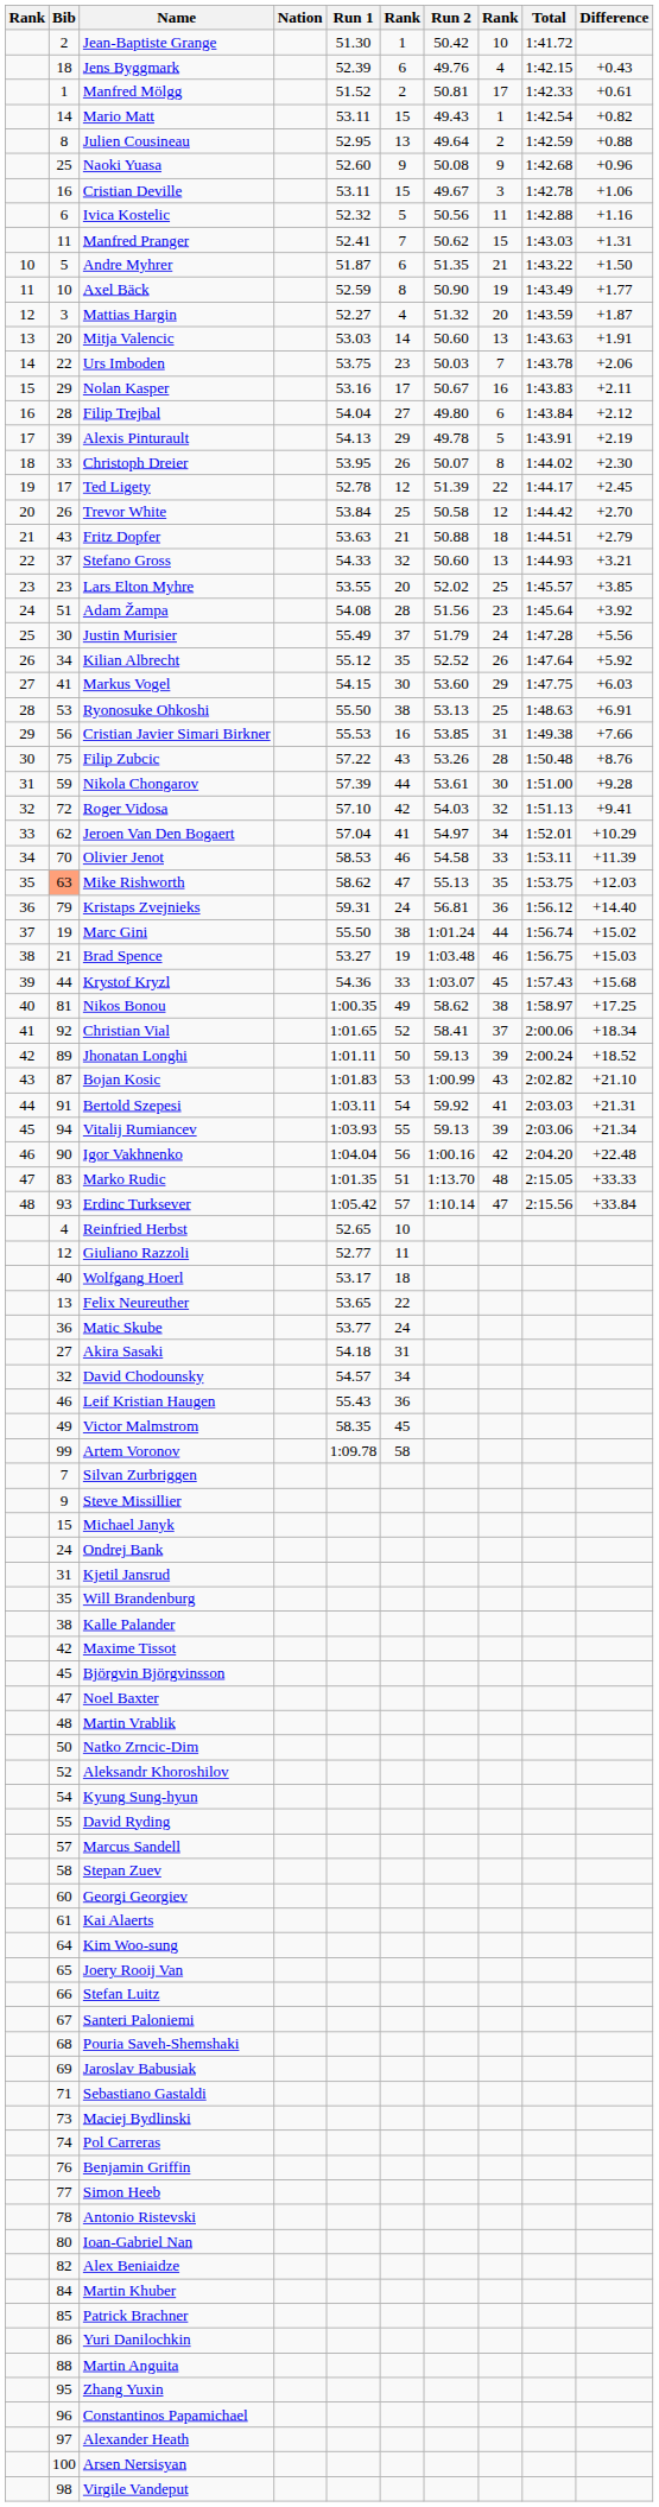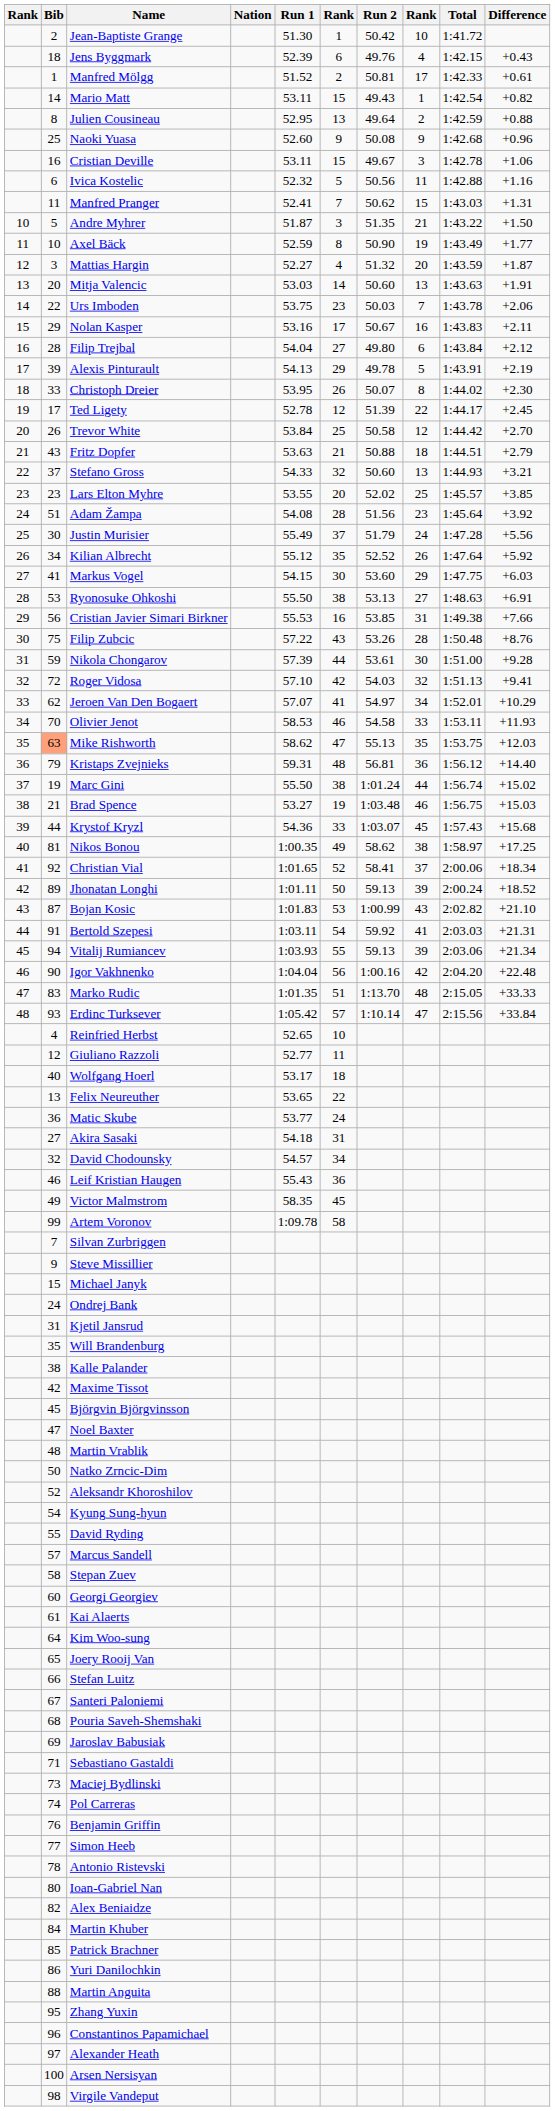Andre Myhrer | column 6: 6 -> 3
Ryonosuke Ohkoshi | column 8: 25 -> 27
Jeroen Van Den Bogaert | Run 1: 57.04 -> 57.07
Olivier Jenot | Difference: +11.39 -> +11.93
Kristaps Zvejnieks | column 6: 24 -> 48
